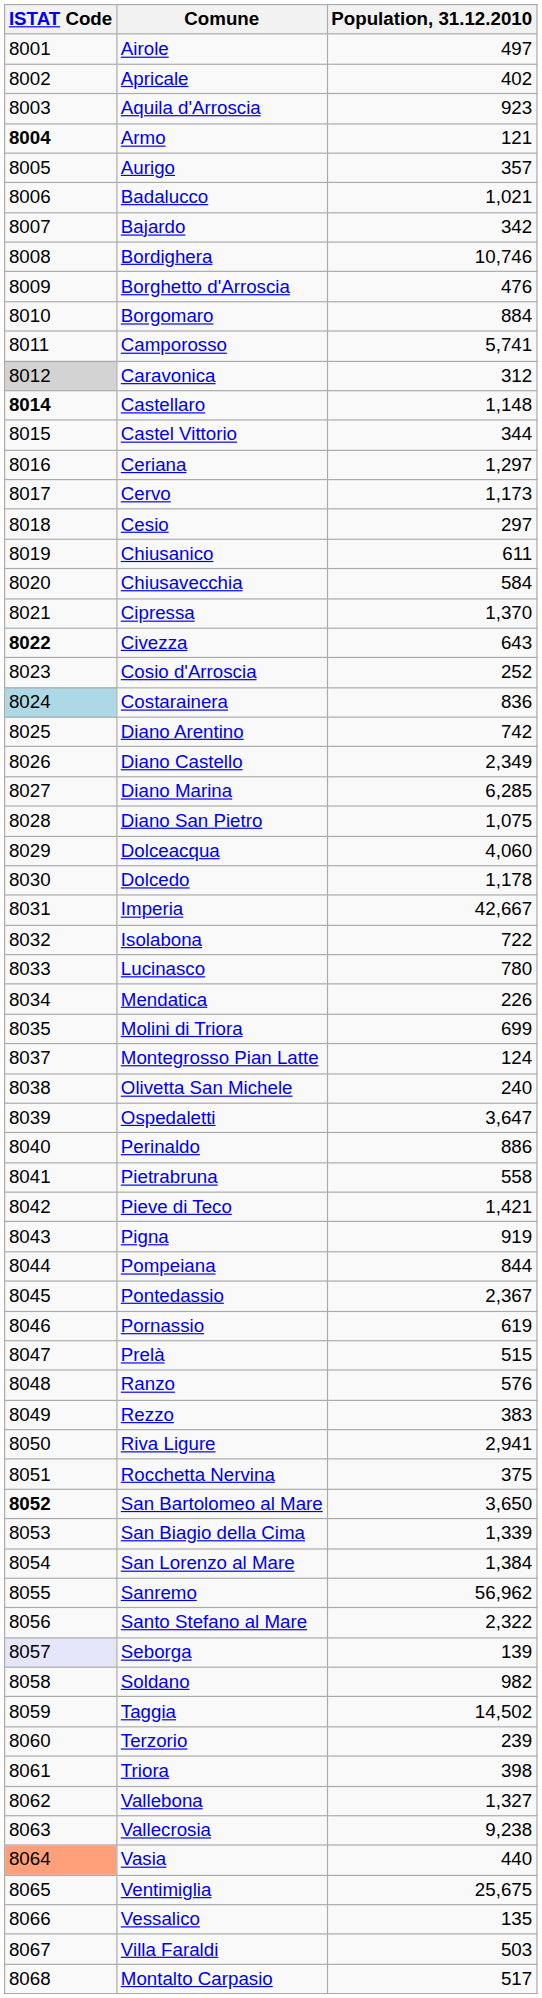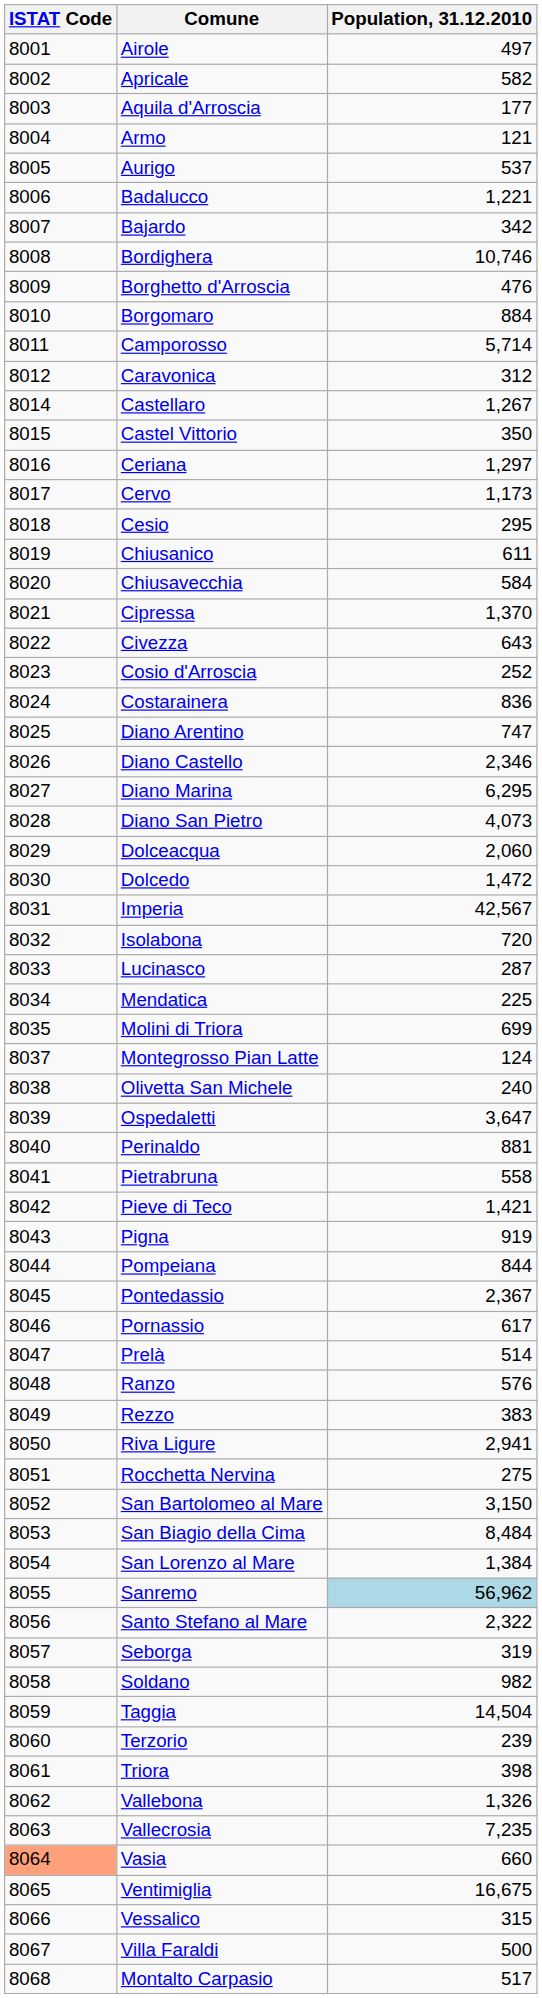Apricale | Population, 31.12.2010: 402 -> 582
Aquila d'Arroscia | Population, 31.12.2010: 923 -> 177
Armo | ISTAT Code: bold -> normal
Aurigo | Population, 31.12.2010: 357 -> 537
Badalucco | Population, 31.12.2010: 1,021 -> 1,221
Camporosso | Population, 31.12.2010: 5,741 -> 5,714
Caravonica | ISTAT Code: lightgrey background -> no background
Castellaro | ISTAT Code: bold -> normal
Castellaro | Population, 31.12.2010: 1,148 -> 1,267
Castel Vittorio | Population, 31.12.2010: 344 -> 350
Cesio | Population, 31.12.2010: 297 -> 295
Civezza | ISTAT Code: bold -> normal
Costarainera | ISTAT Code: lightblue background -> no background
Diano Arentino | Population, 31.12.2010: 742 -> 747
Diano Castello | Population, 31.12.2010: 2,349 -> 2,346
Diano Marina | Population, 31.12.2010: 6,285 -> 6,295
Diano San Pietro | Population, 31.12.2010: 1,075 -> 4,073
Dolceacqua | Population, 31.12.2010: 4,060 -> 2,060
Dolcedo | Population, 31.12.2010: 1,178 -> 1,472
Imperia | Population, 31.12.2010: 42,667 -> 42,567
Isolabona | Population, 31.12.2010: 722 -> 720
Lucinasco | Population, 31.12.2010: 780 -> 287
Mendatica | Population, 31.12.2010: 226 -> 225
Perinaldo | Population, 31.12.2010: 886 -> 881
Pornassio | Population, 31.12.2010: 619 -> 617
Prelà | Population, 31.12.2010: 515 -> 514
Rocchetta Nervina | Population, 31.12.2010: 375 -> 275
San Bartolomeo al Mare | ISTAT Code: bold -> normal
San Bartolomeo al Mare | Population, 31.12.2010: 3,650 -> 3,150
San Biagio della Cima | Population, 31.12.2010: 1,339 -> 8,484
Sanremo | Population, 31.12.2010: no background -> lightblue background
Seborga | ISTAT Code: lavender background -> no background
Seborga | Population, 31.12.2010: 139 -> 319
Taggia | Population, 31.12.2010: 14,502 -> 14,504
Vallebona | Population, 31.12.2010: 1,327 -> 1,326
Vallecrosia | Population, 31.12.2010: 9,238 -> 7,235
Vasia | Population, 31.12.2010: 440 -> 660
Ventimiglia | Population, 31.12.2010: 25,675 -> 16,675
Vessalico | Population, 31.12.2010: 135 -> 315
Villa Faraldi | Population, 31.12.2010: 503 -> 500
